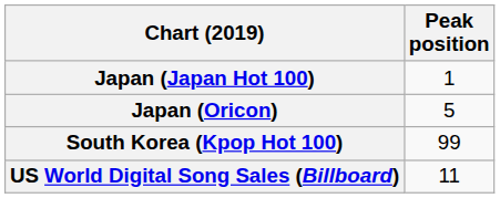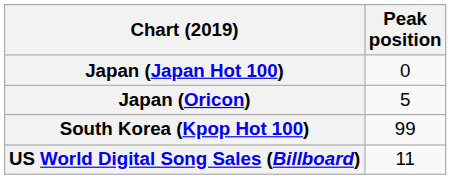Japan (Japan Hot 100) | Peak position: 1 -> 0
